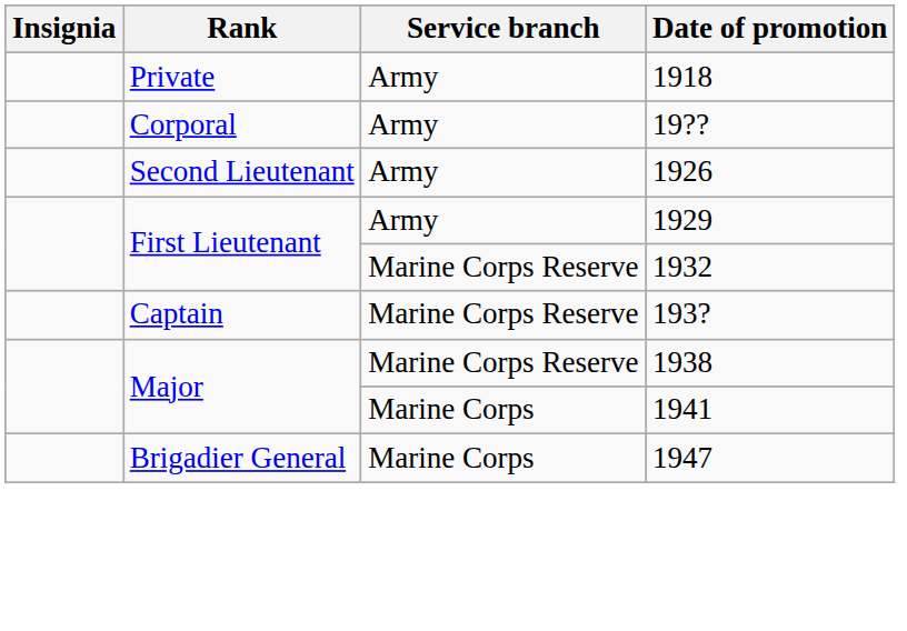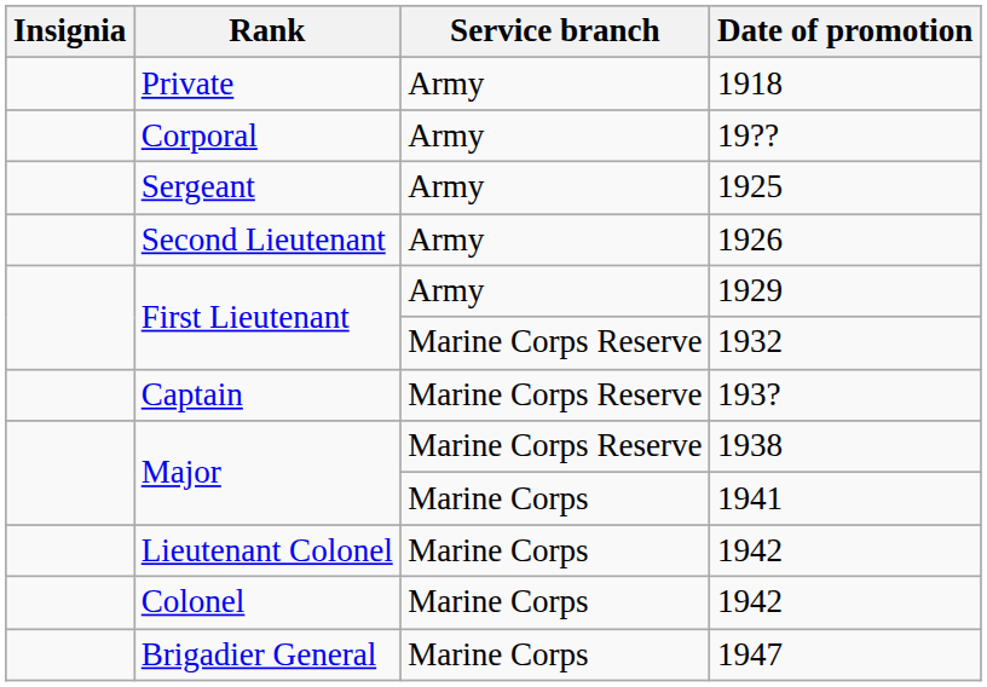+ row: Sergeant | Army | 1925
+ row: Lieutenant Colonel | Marine Corps | 1942
+ row: Colonel | Marine Corps | 1942
